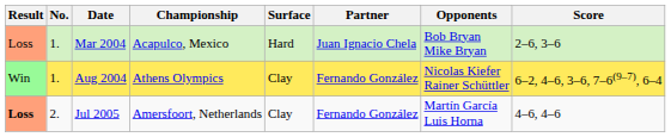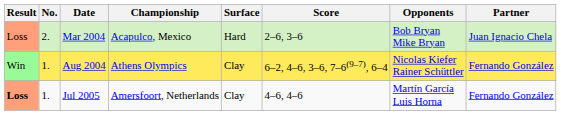columns swapped: Partner <-> Score
Mar 2004 | No.: 1. -> 2.
Jul 2005 | No.: 2. -> 1.
